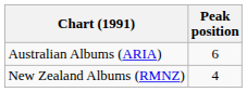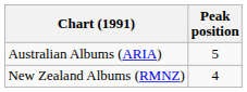Australian Albums (ARIA) | Peak position: 6 -> 5
